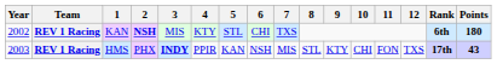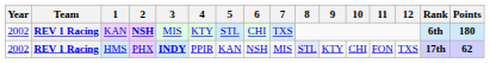HMS | Year: 2003 -> 2002
HMS | 8: no background -> lavender background
HMS | Points: 43 -> 62
